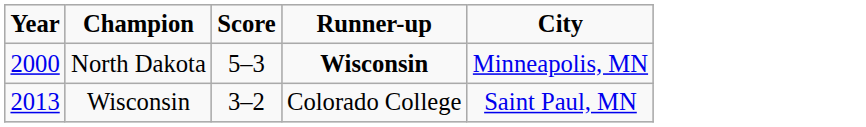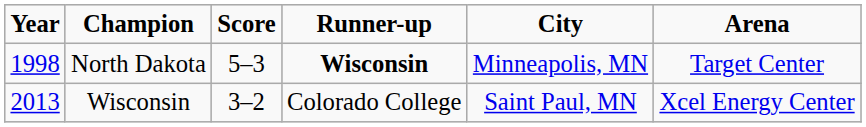+ column: Arena | Target Center | Xcel Energy Center
North Dakota | Year: 2000 -> 1998
